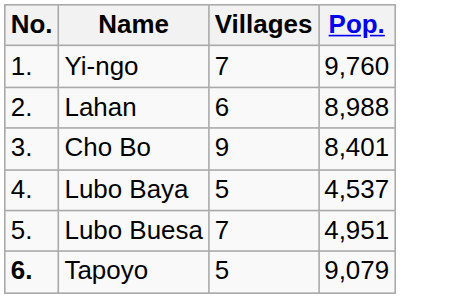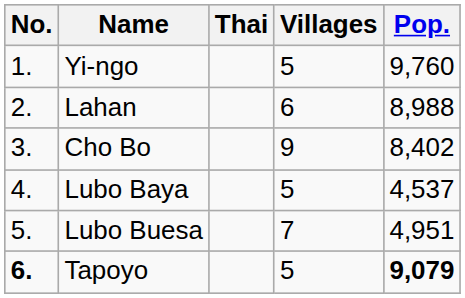+ column: Thai
Yi-ngo | Villages: 7 -> 5
Cho Bo | Pop.: 8,401 -> 8,402
Tapoyo | Pop.: normal -> bold
